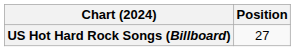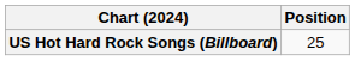US Hot Hard Rock Songs (Billboard) | Position: 27 -> 25
